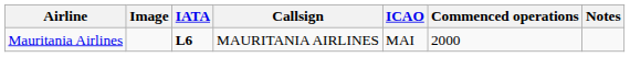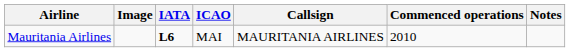columns swapped: ICAO <-> Callsign
Mauritania Airlines | Commenced operations: 2000 -> 2010
